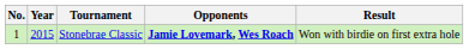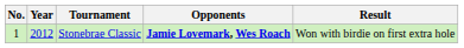Stonebrae Classic | Year: 2015 -> 2012
